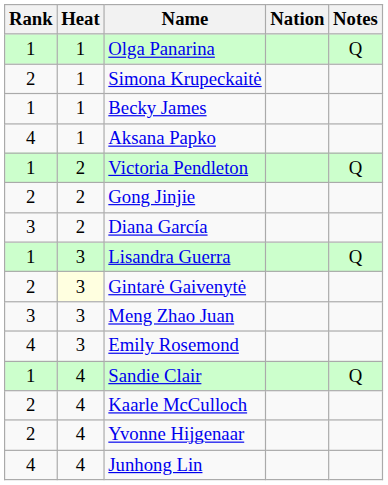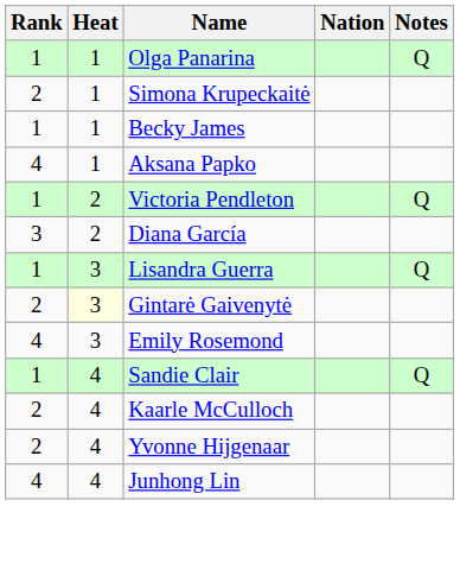- row: 2 | 2 | Gong Jinjie
- row: 3 | 3 | Meng Zhao Juan
